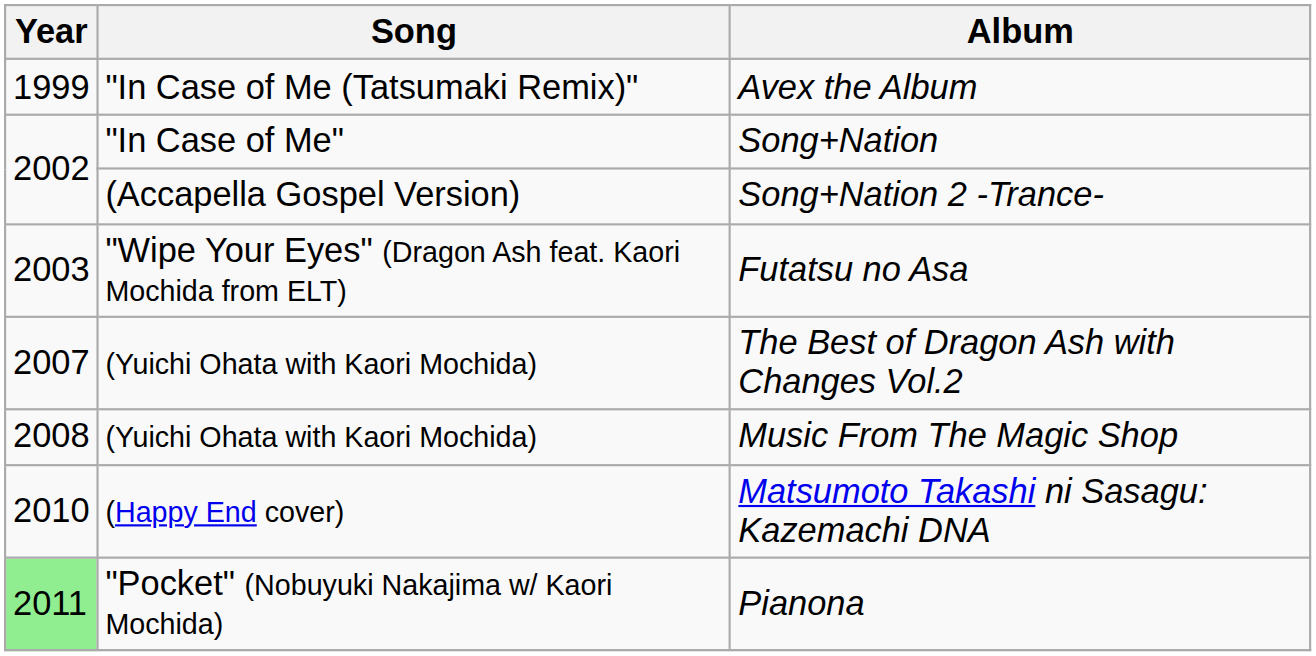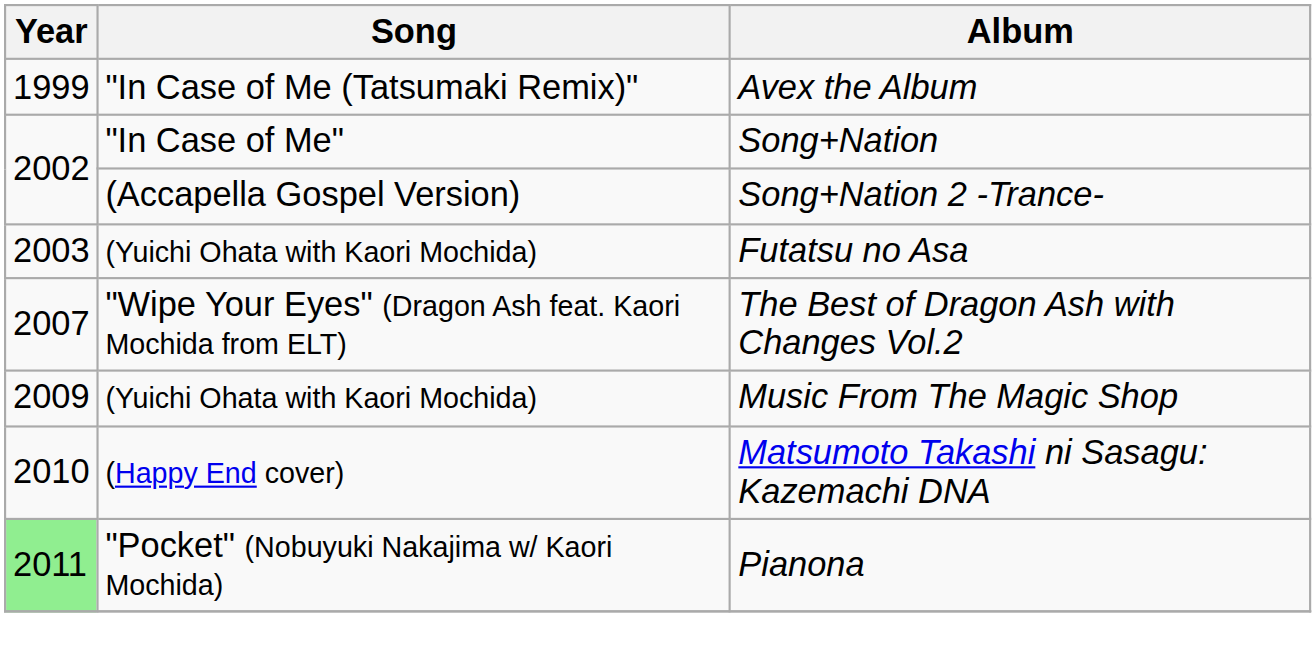Futatsu no Asa | Song: "Wipe Your Eyes" (Dragon Ash feat. Kaori Mochida from ELT) -> (Yuichi Ohata with Kaori Mochida)
The Best of Dragon Ash with Changes Vol.2 | Song: (Yuichi Ohata with Kaori Mochida) -> "Wipe Your Eyes" (Dragon Ash feat. Kaori Mochida from ELT)
Music From The Magic Shop | Year: 2008 -> 2009
